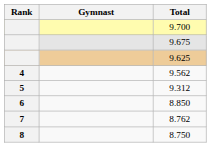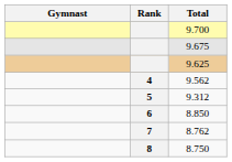columns swapped: Rank <-> Gymnast
